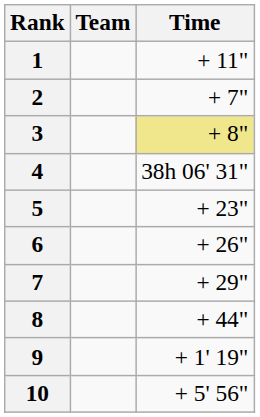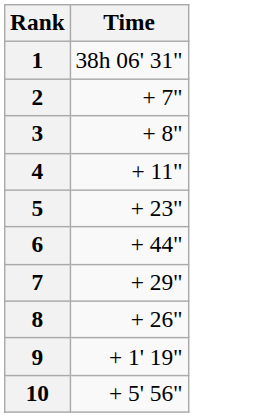- column: Team
1 | Time: + 11" -> 38h 06' 31"
3 | Time: khaki background -> no background
4 | Time: 38h 06' 31" -> + 11"
6 | Time: + 26" -> + 44"
8 | Time: + 44" -> + 26"
